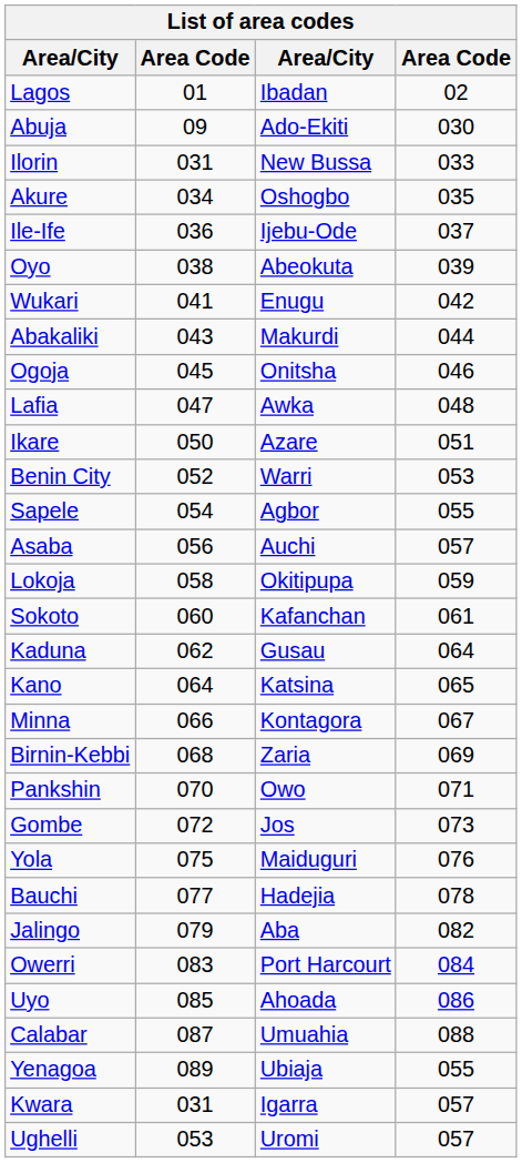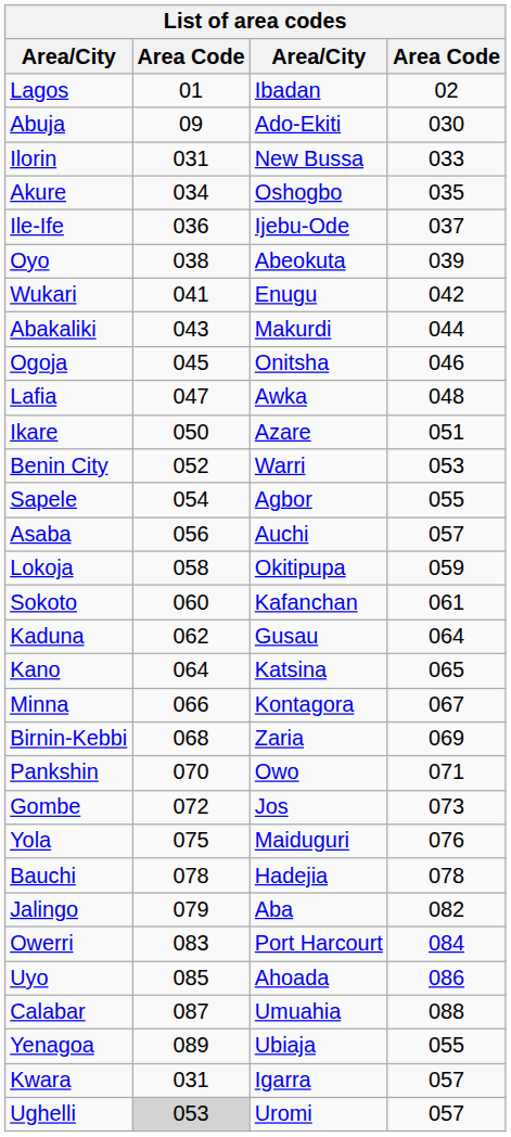Bauchi | column 2: 077 -> 078
Ughelli | column 2: no background -> lightgrey background
